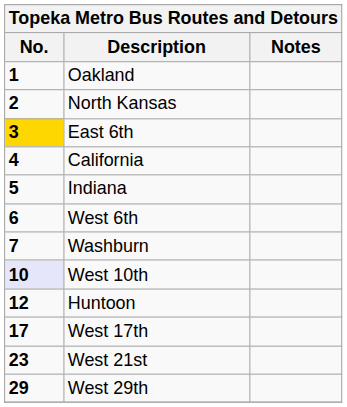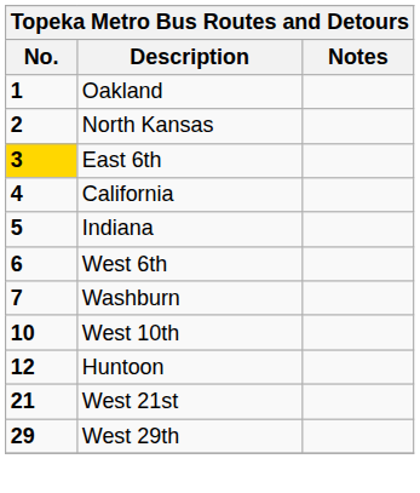West 10th | No.: lavender background -> no background
- row: 17 | West 17th
West 21st | No.: 23 -> 21
